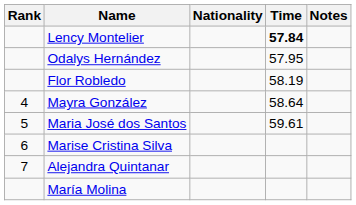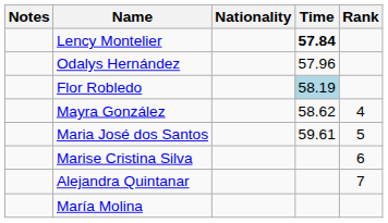columns swapped: Rank <-> Notes
Odalys Hernández | Time: 57.95 -> 57.96
Flor Robledo | Time: no background -> lightblue background
Mayra González | Time: 58.64 -> 58.62
